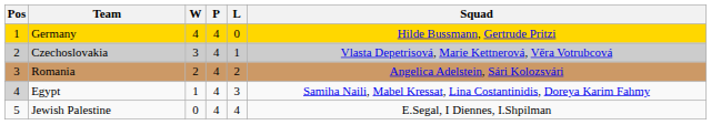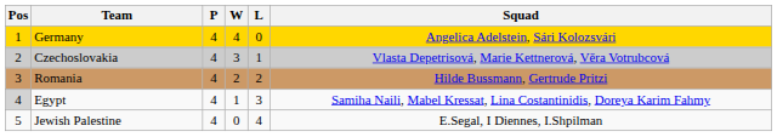columns swapped: P <-> W
Germany | Squad: Hilde Bussmann, Gertrude Pritzi -> Angelica Adelstein, Sári Kolozsvári
Romania | Squad: Angelica Adelstein, Sári Kolozsvári -> Hilde Bussmann, Gertrude Pritzi
